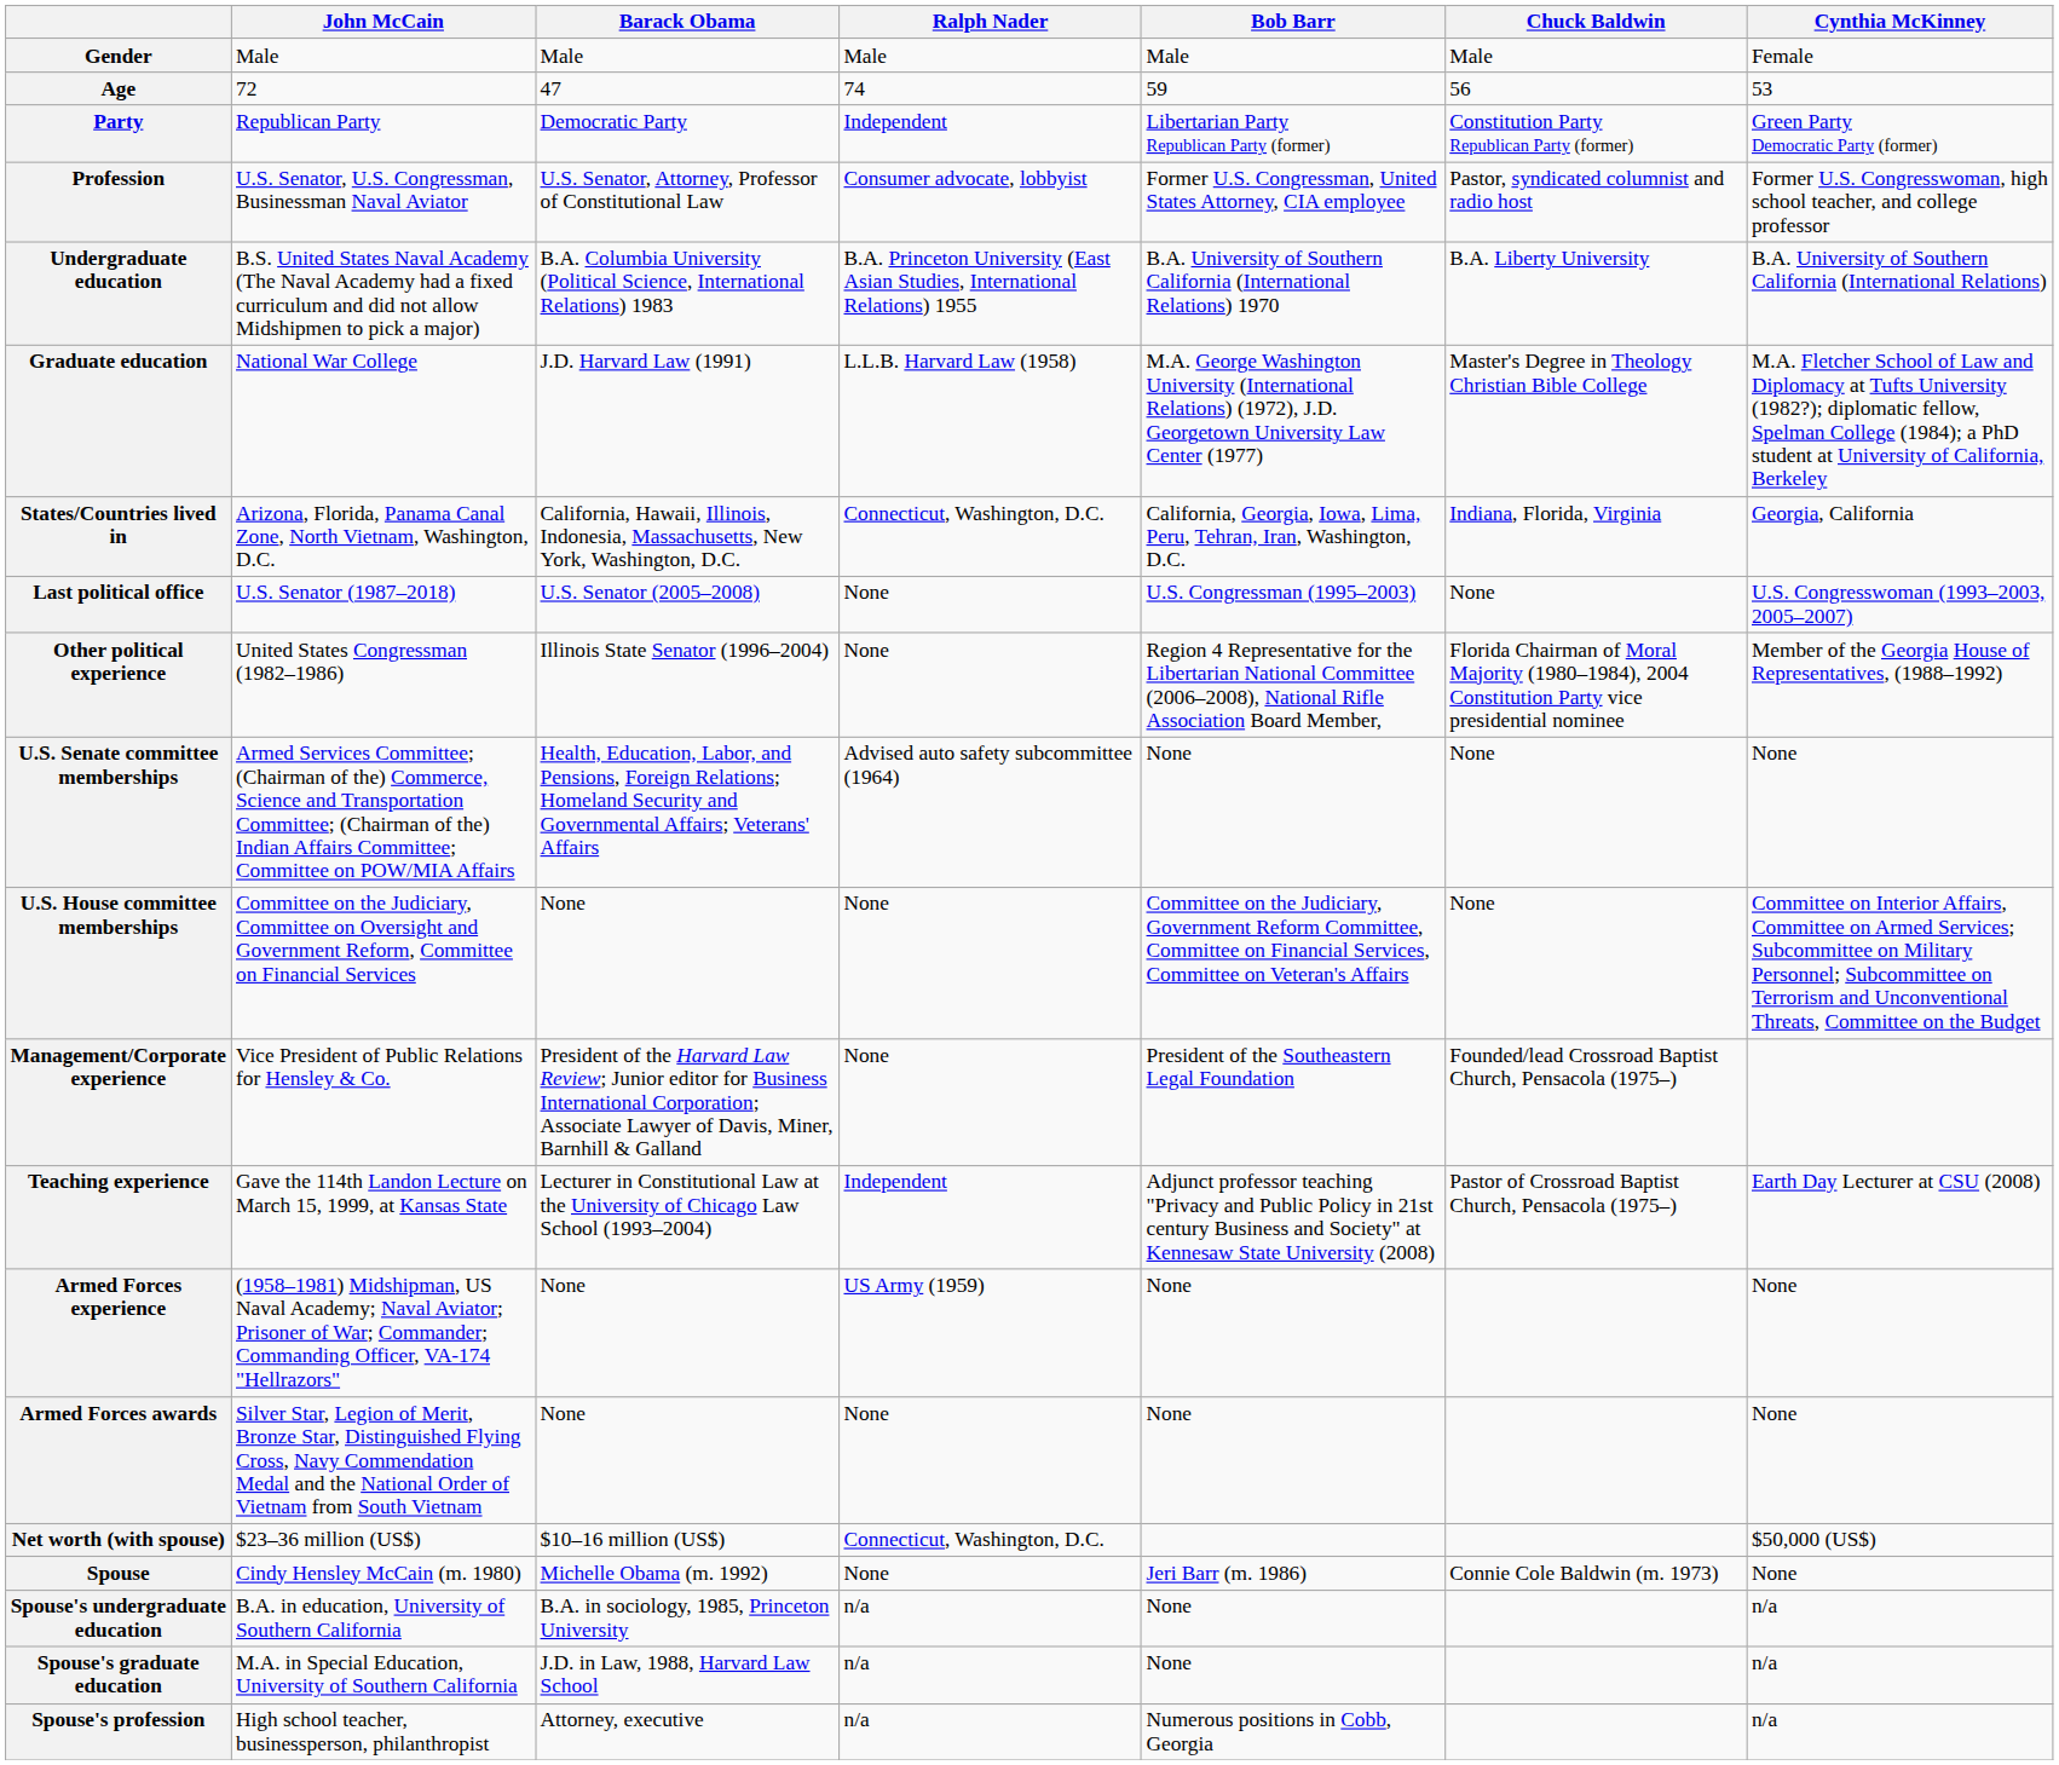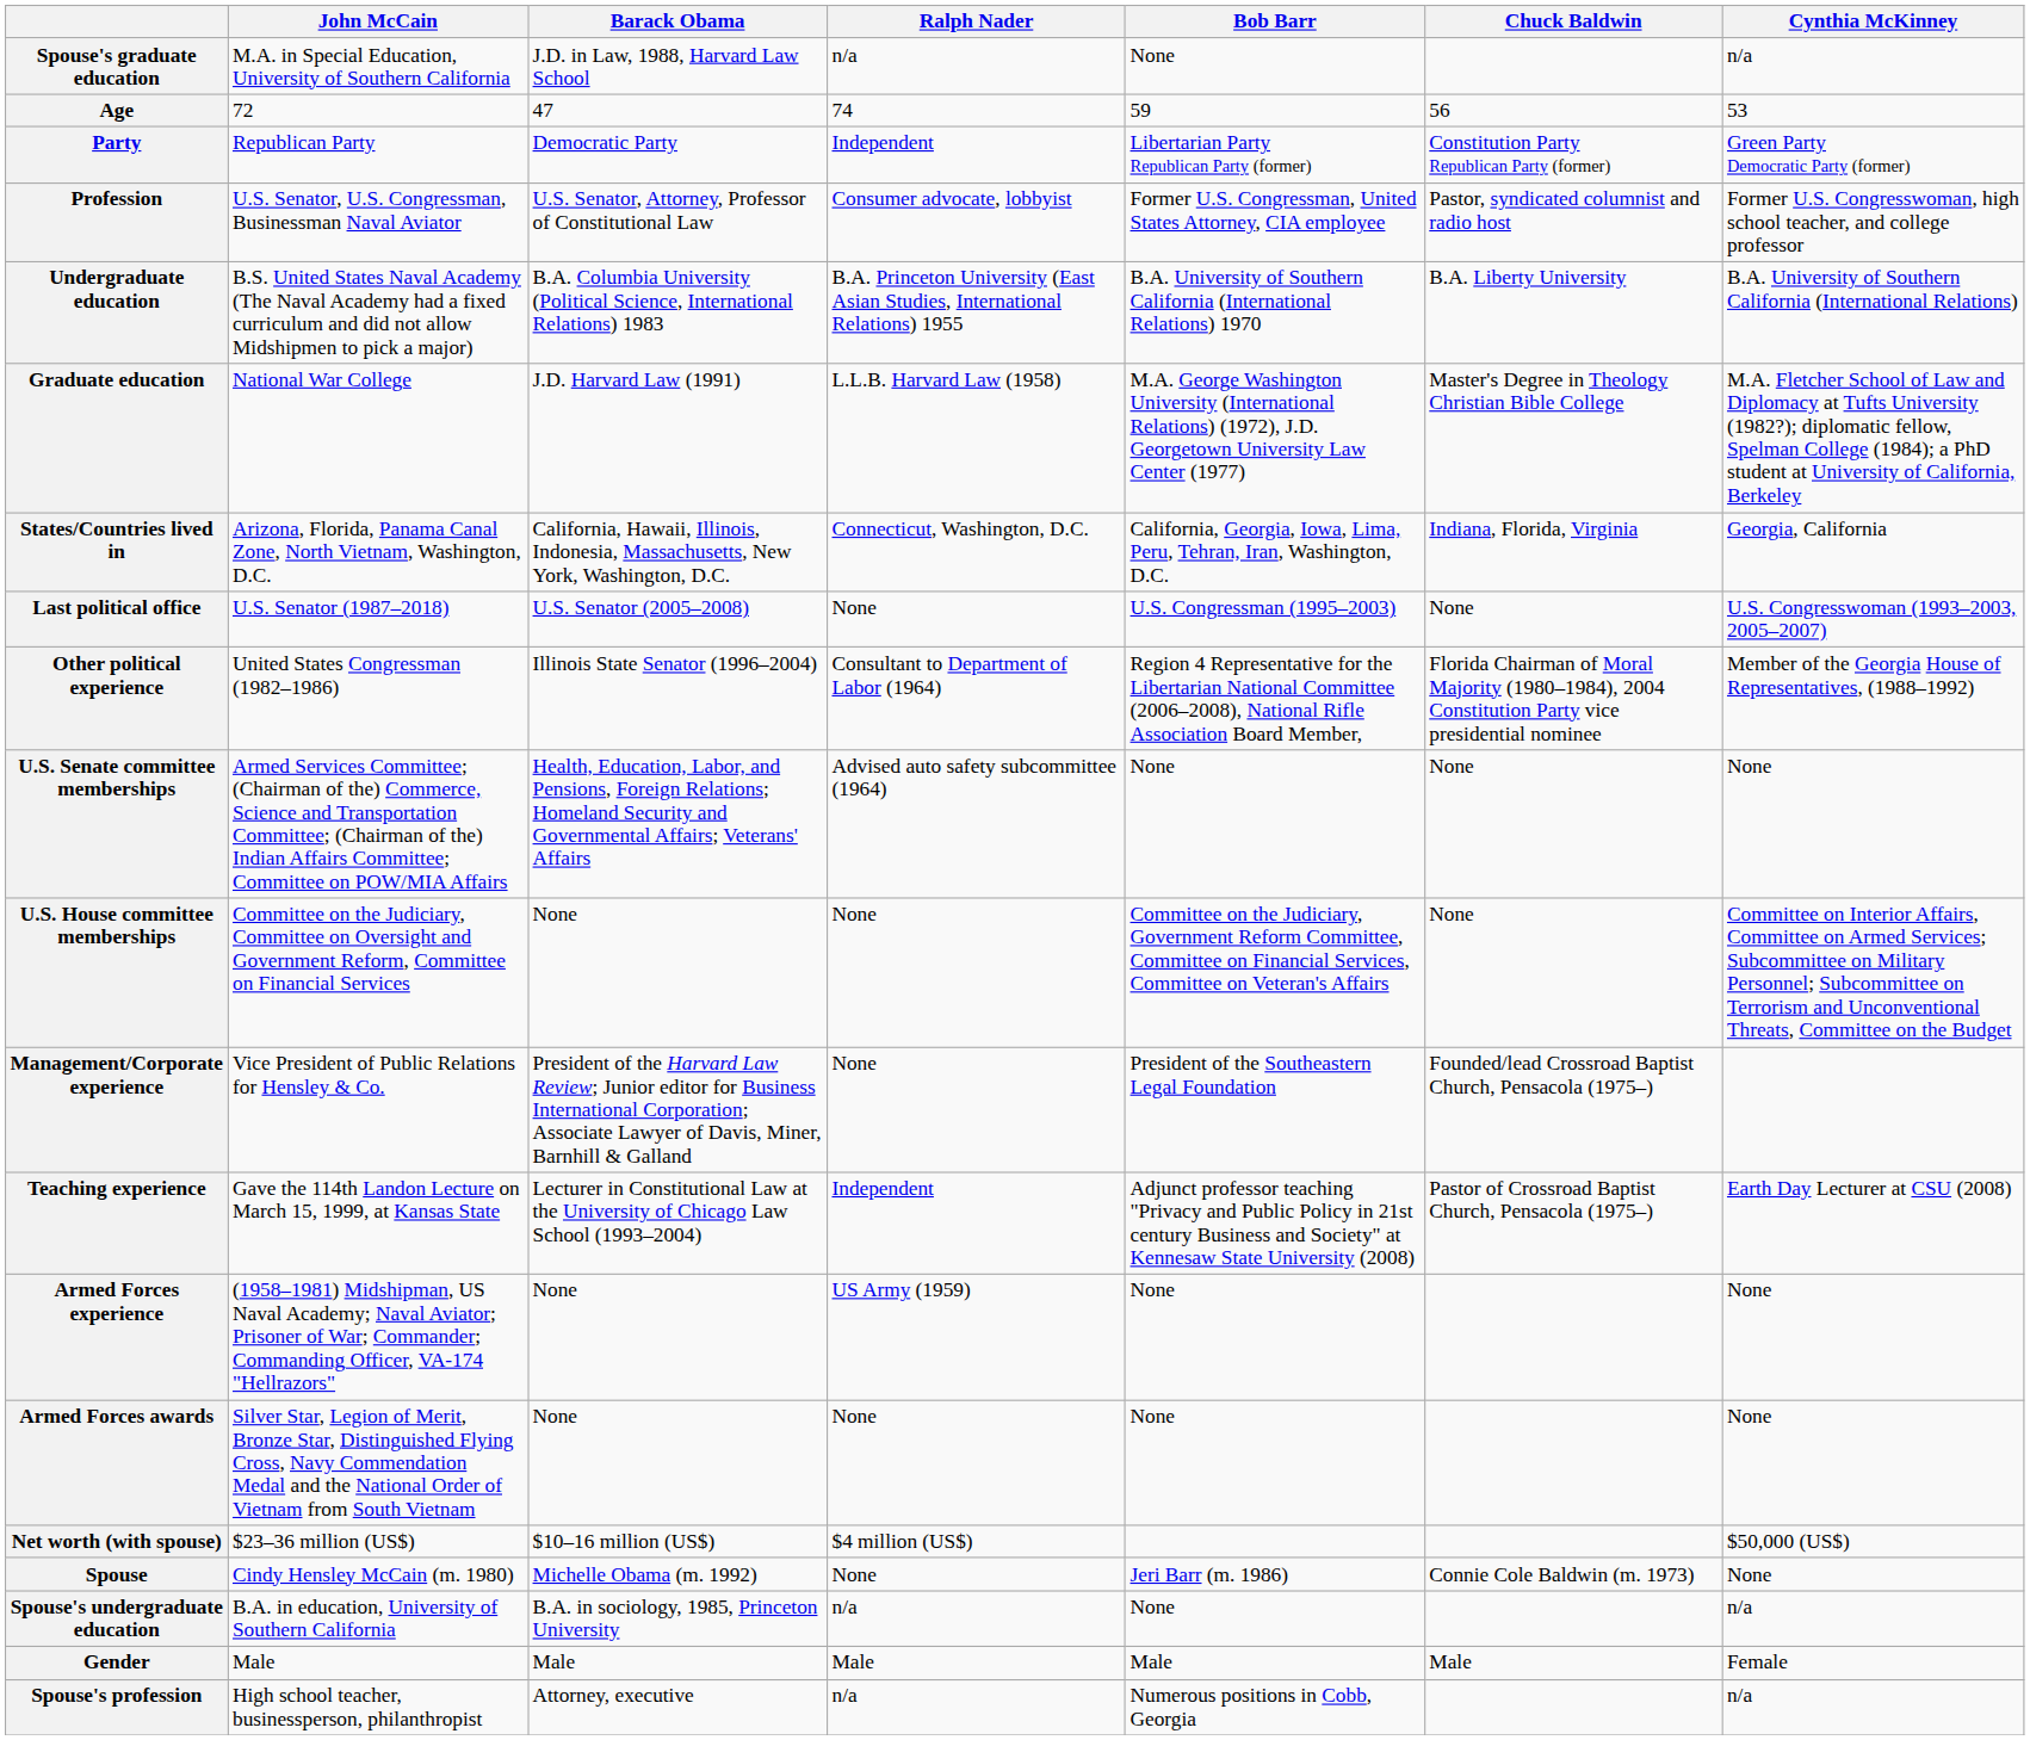rows swapped: Gender <-> Spouse's graduate education
Other political experience | Ralph Nader: None -> Consultant to Department of Labor (1964)
Net worth (with spouse) | Ralph Nader: Connecticut, Washington, D.C. -> $4 million (US$)
